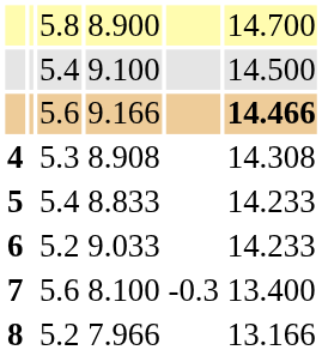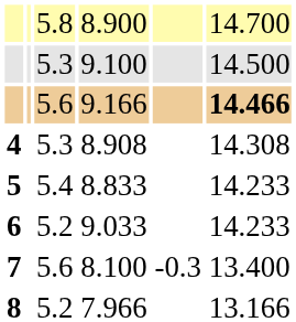9.100 | column 3: 5.4 -> 5.3
